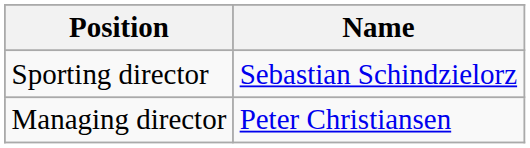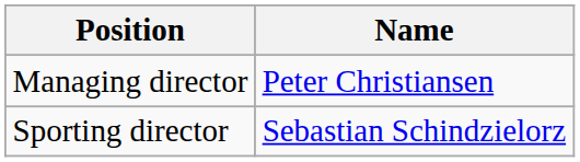rows swapped: Managing director <-> Sporting director
